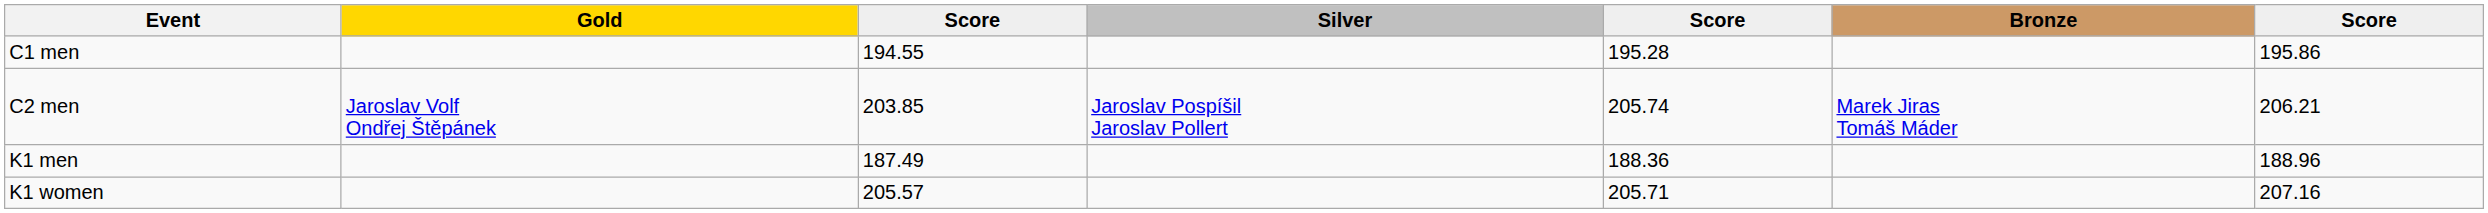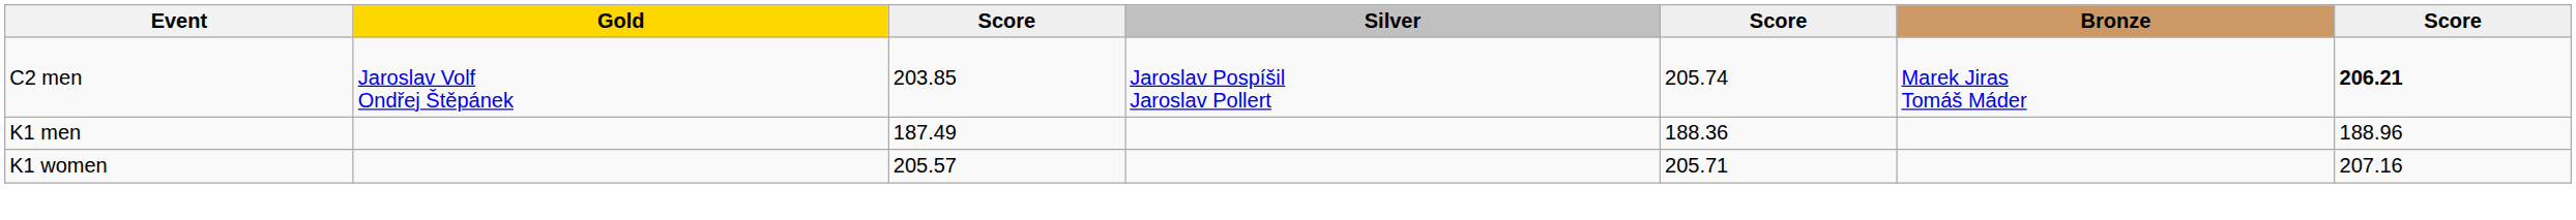- row: C1 men | 194.55 | 195.28 | 195.86
C2 men | column 7: normal -> bold
